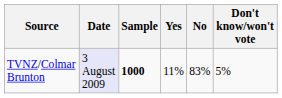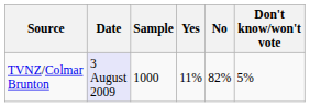TVNZ/Colmar Brunton | Sample: bold -> normal
TVNZ/Colmar Brunton | No: 83% -> 82%
